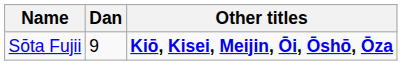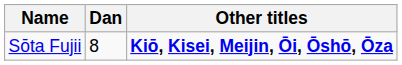Sōta Fujii | Dan: 9 -> 8
